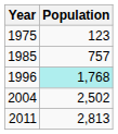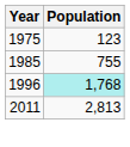1985 | Population: 757 -> 755
- row: 2004 | 2,502
